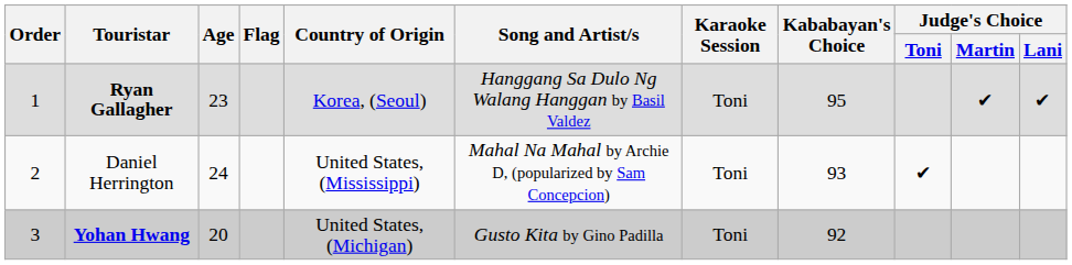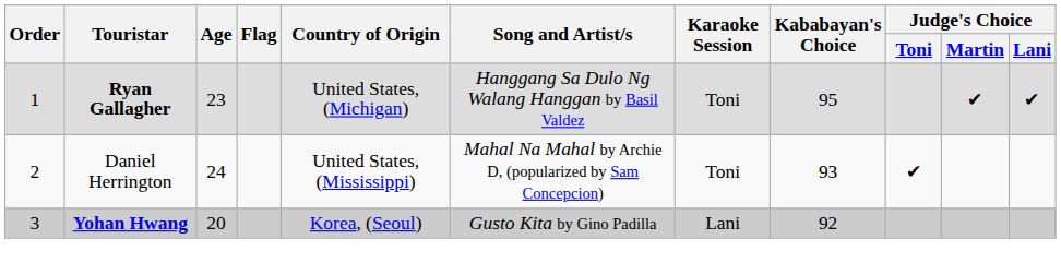Ryan Gallagher | Country of Origin: Korea, (Seoul) -> United States, (Michigan)
Yohan Hwang | Country of Origin: United States, (Michigan) -> Korea, (Seoul)
Yohan Hwang | Karaoke Session: Toni -> Lani
